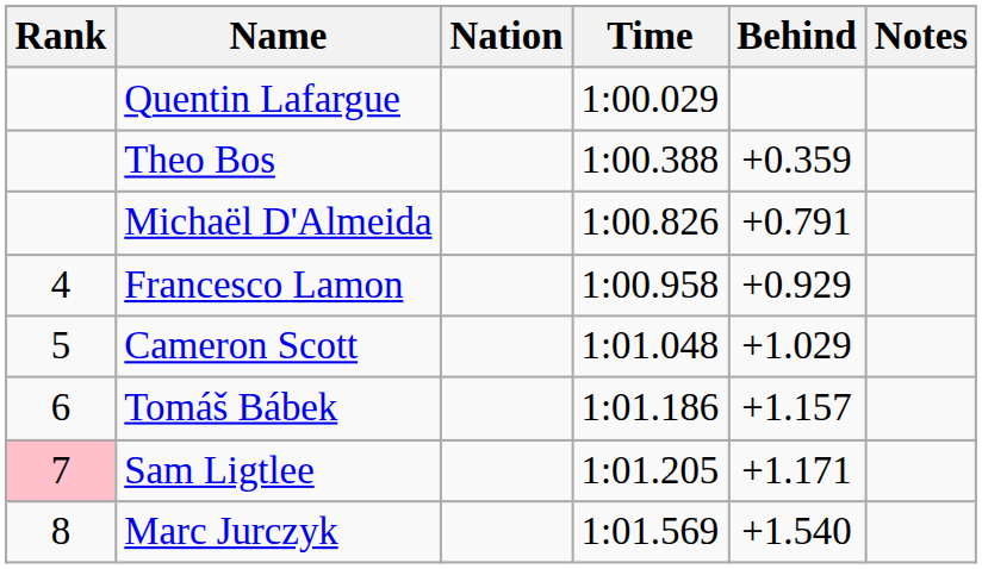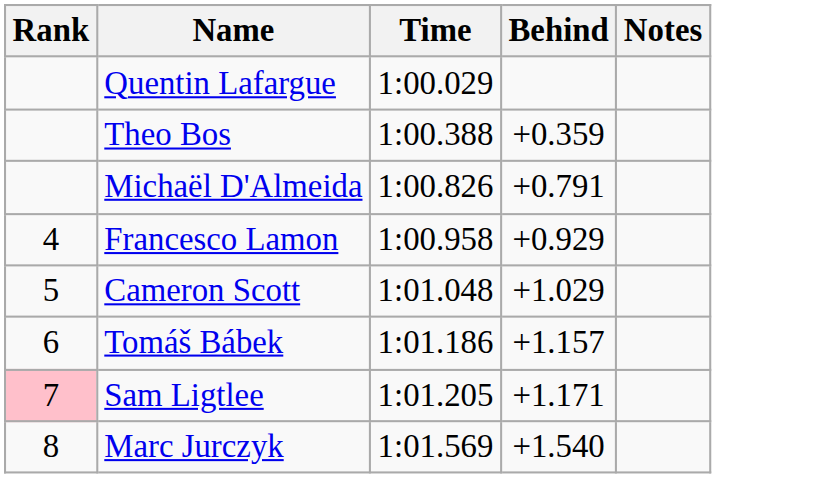- column: Nation
